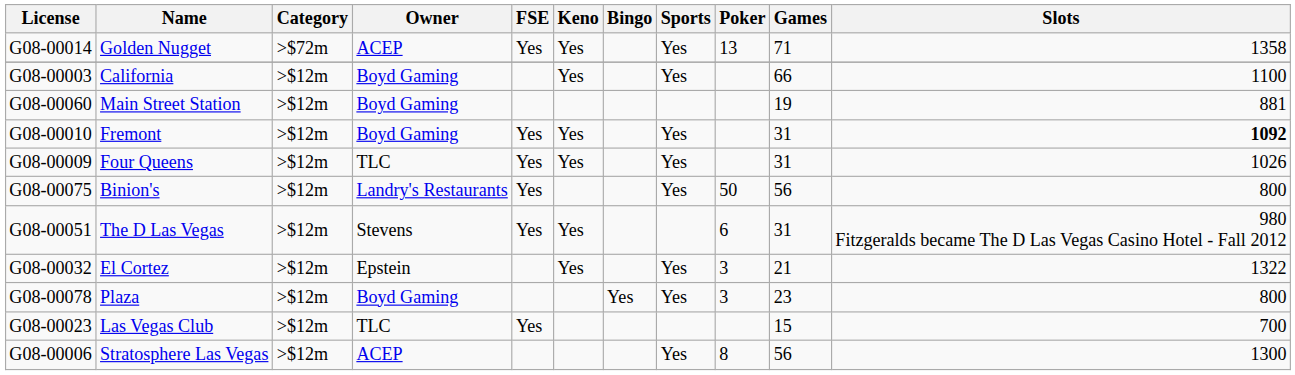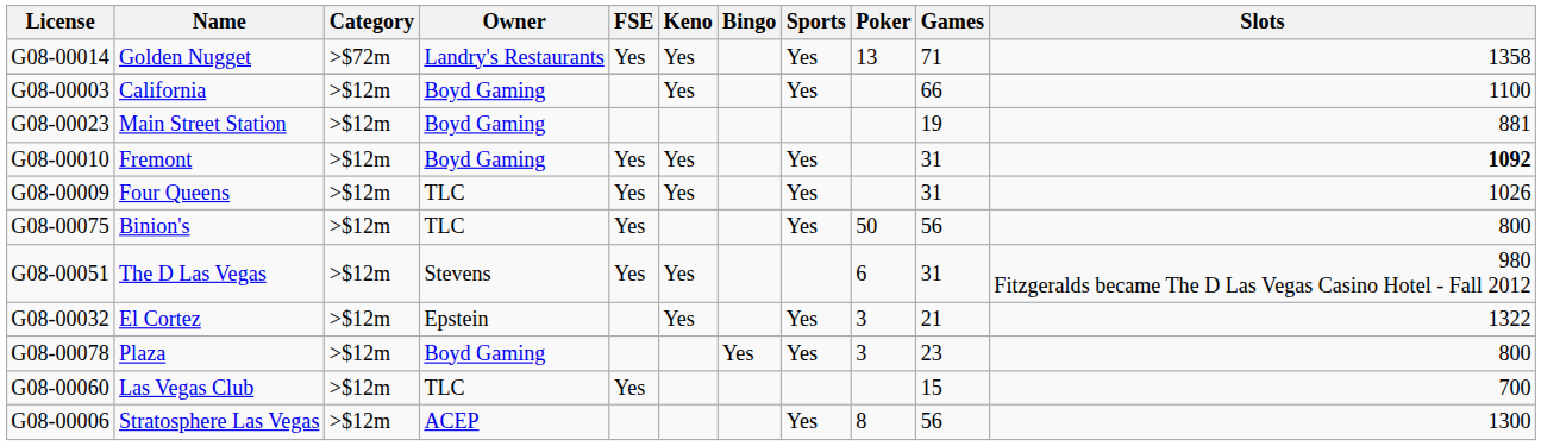Golden Nugget | Owner: ACEP -> Landry's Restaurants
Main Street Station | License: G08-00060 -> G08-00023
Binion's | Owner: Landry's Restaurants -> TLC
Las Vegas Club | License: G08-00023 -> G08-00060
